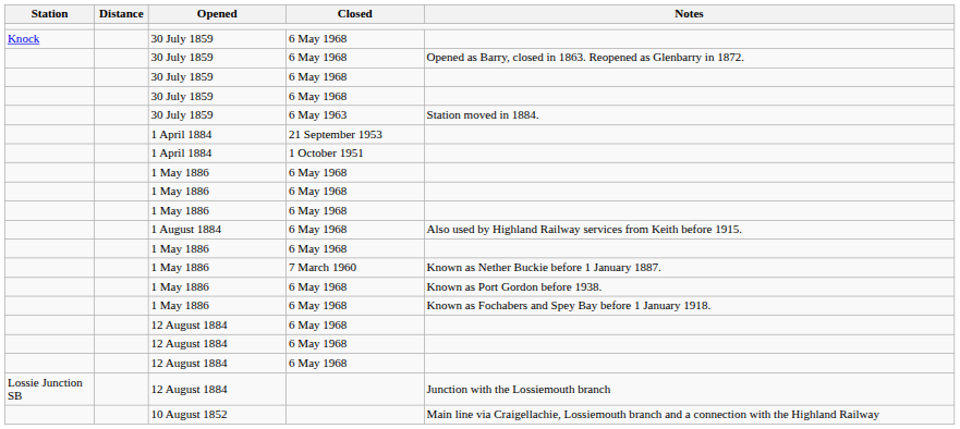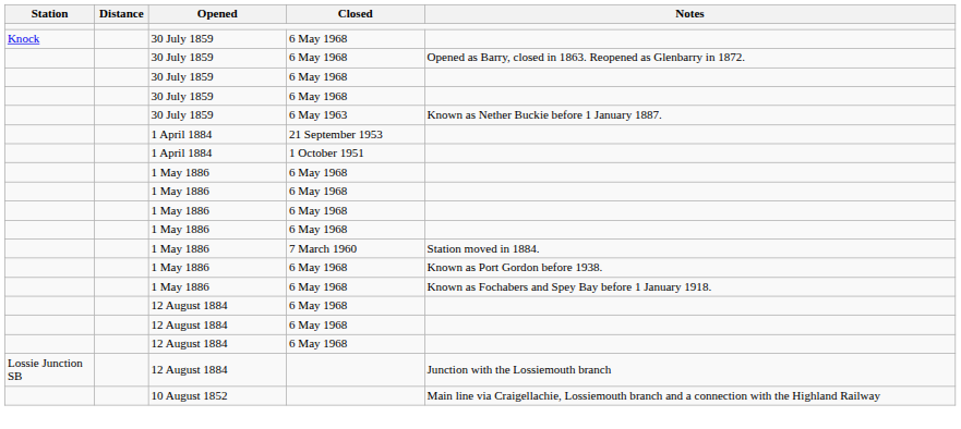30 July 1859 / 6 May 1963 | Notes: Station moved in 1884. -> Known as Nether Buckie before 1 January 1887.
- row: 1 August 1884 | 6 May 1968 | Also used by Highland Railway services from Keith before 1915.
1 May 1886 / 7 March 1960 | Notes: Known as Nether Buckie before 1 January 1887. -> Station moved in 1884.
